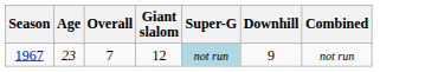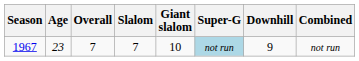+ column: Slalom | 7
1967 | Giant slalom: 12 -> 10
